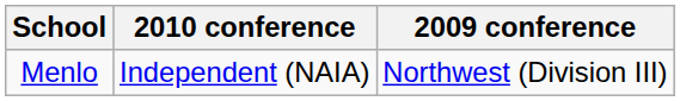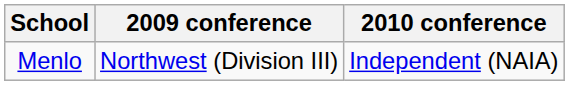columns swapped: 2009 conference <-> 2010 conference
